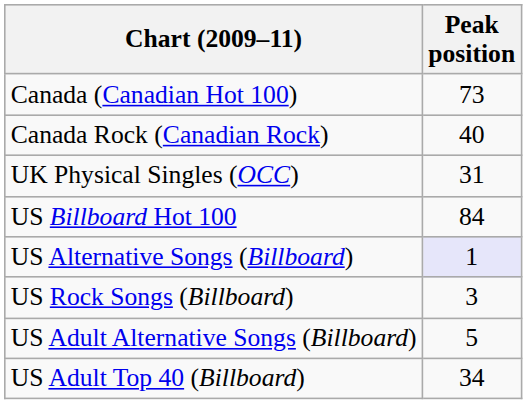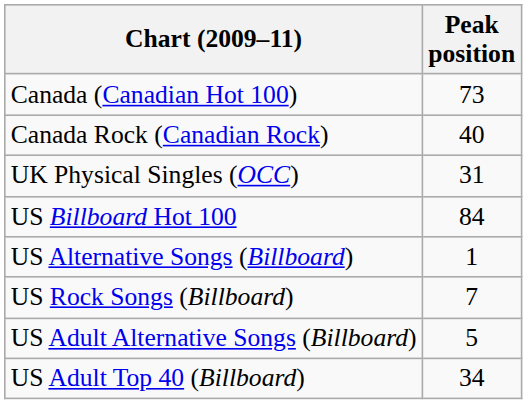US Alternative Songs (Billboard) | Peak position: lavender background -> no background
US Rock Songs (Billboard) | Peak position: 3 -> 7
